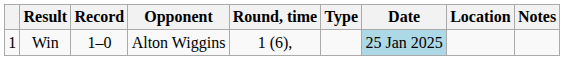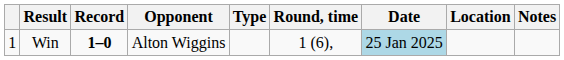columns swapped: Type <-> Round, time
Win | Record: normal -> bold
